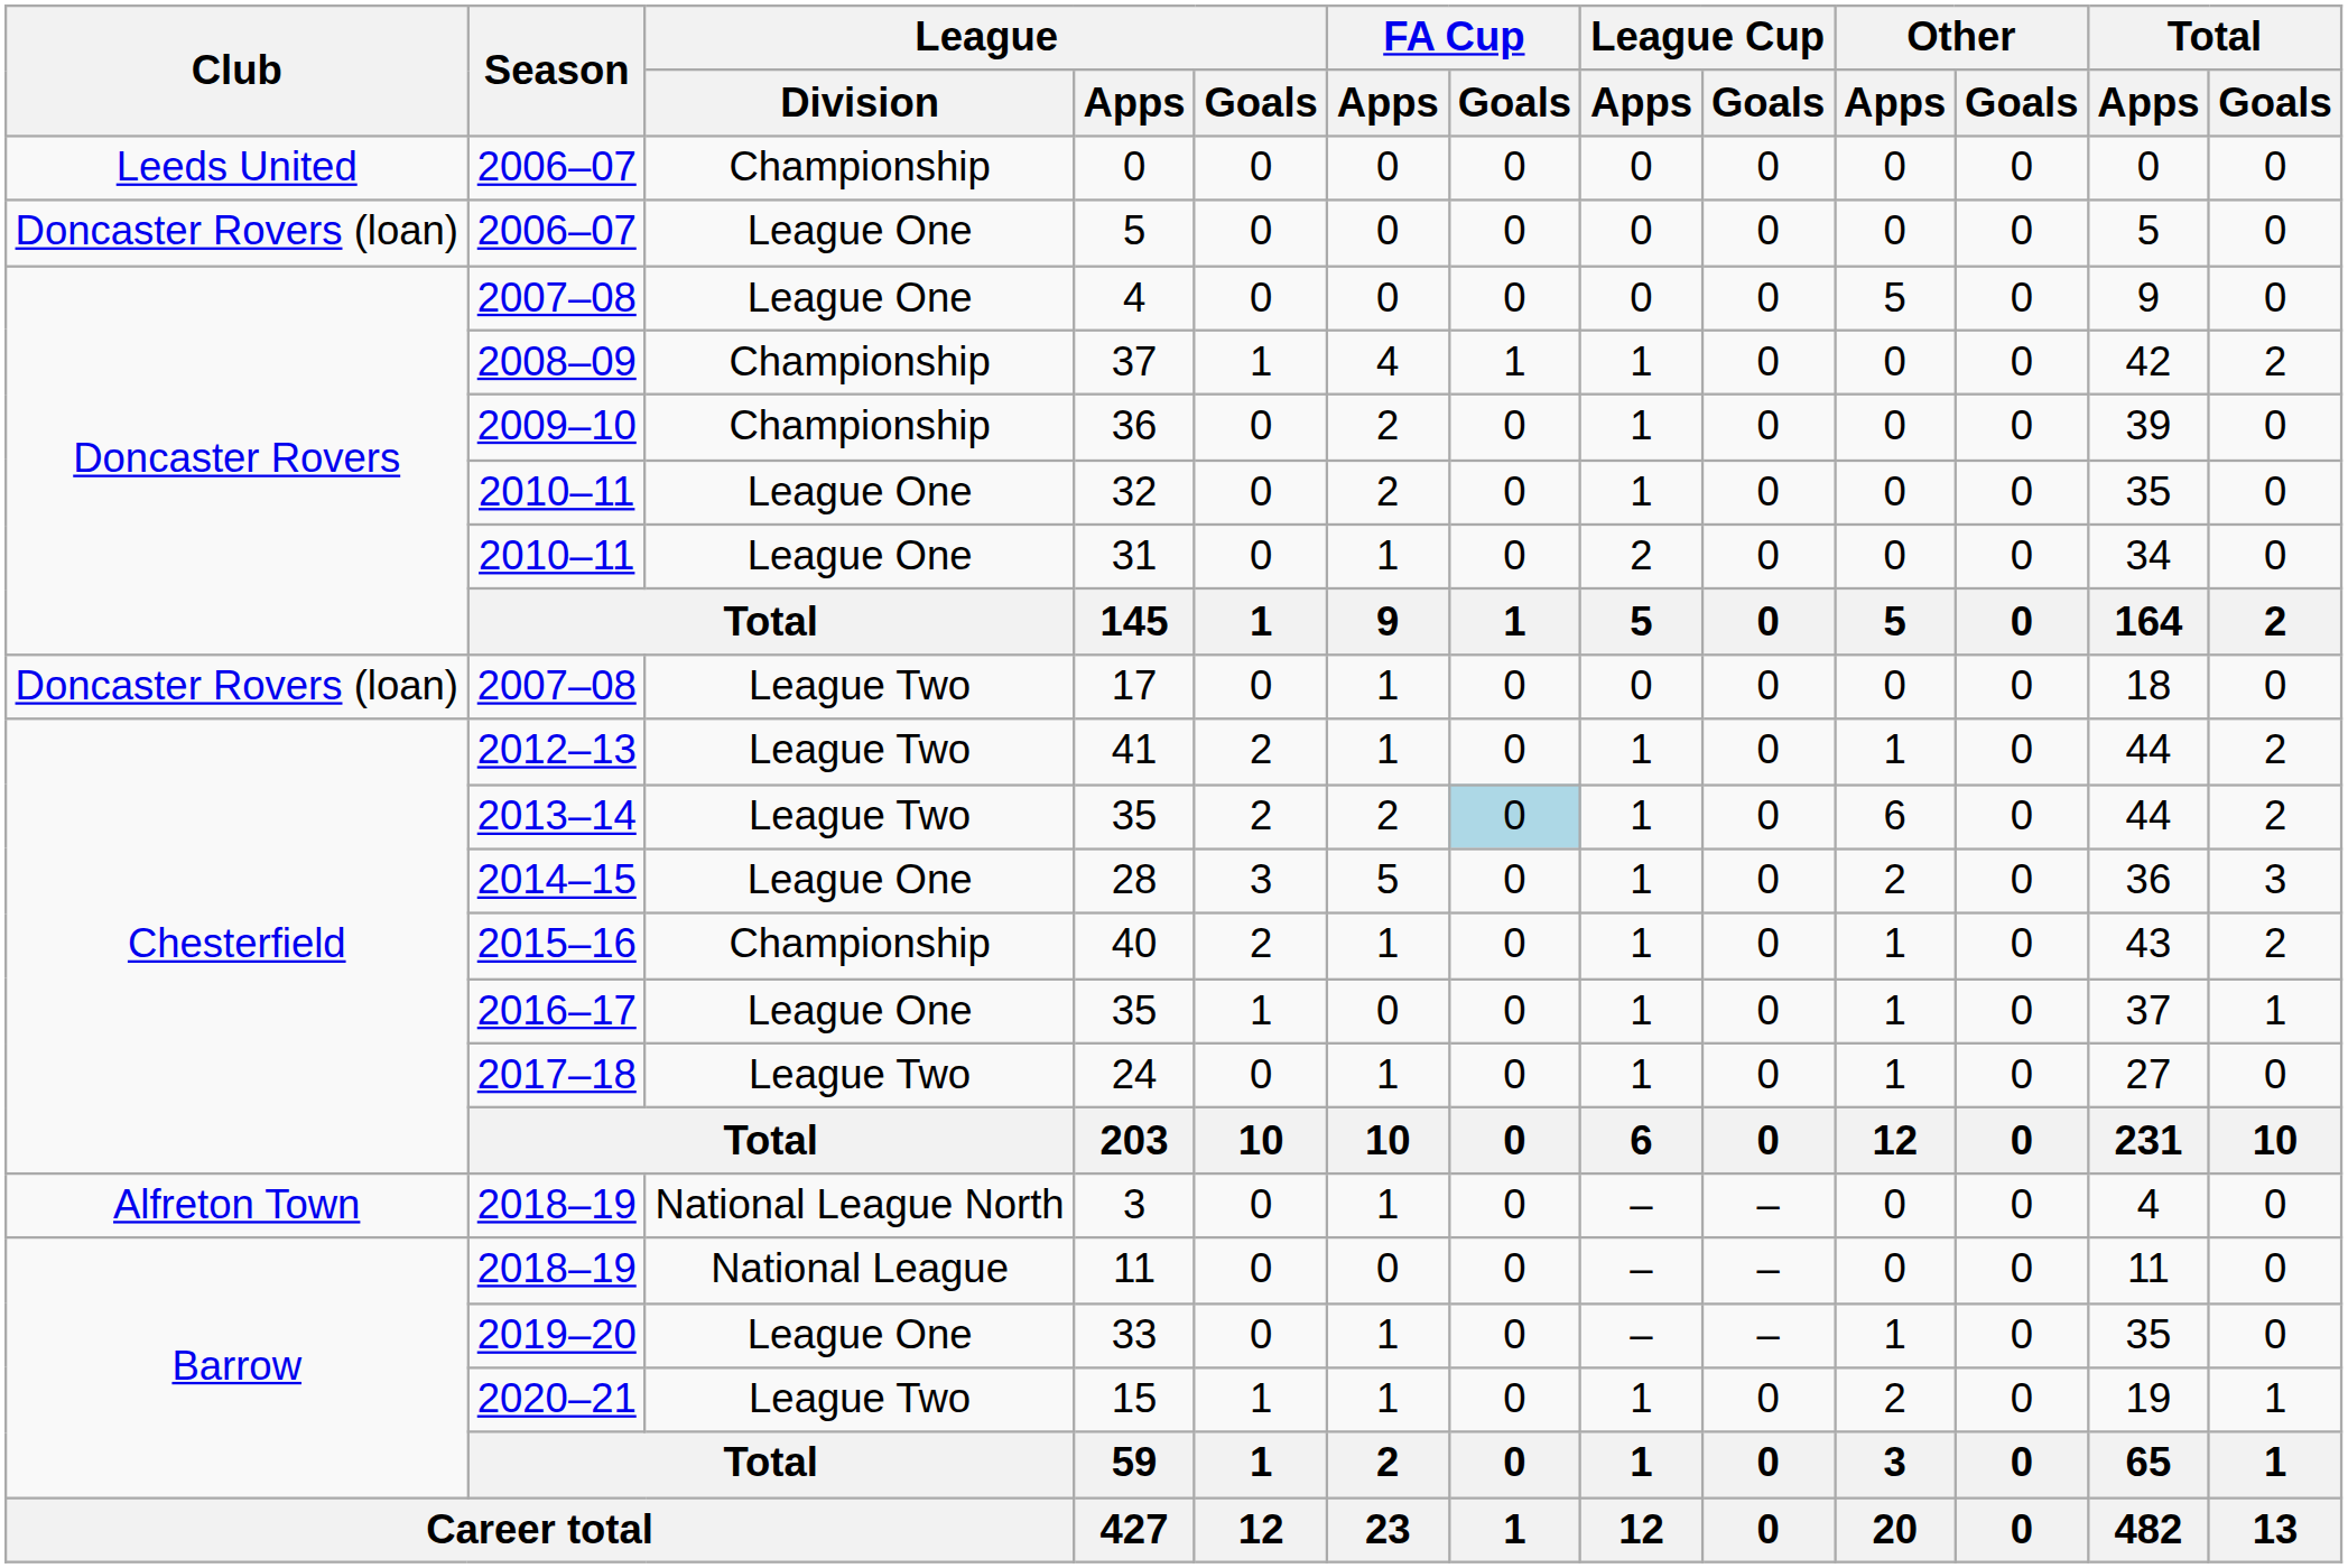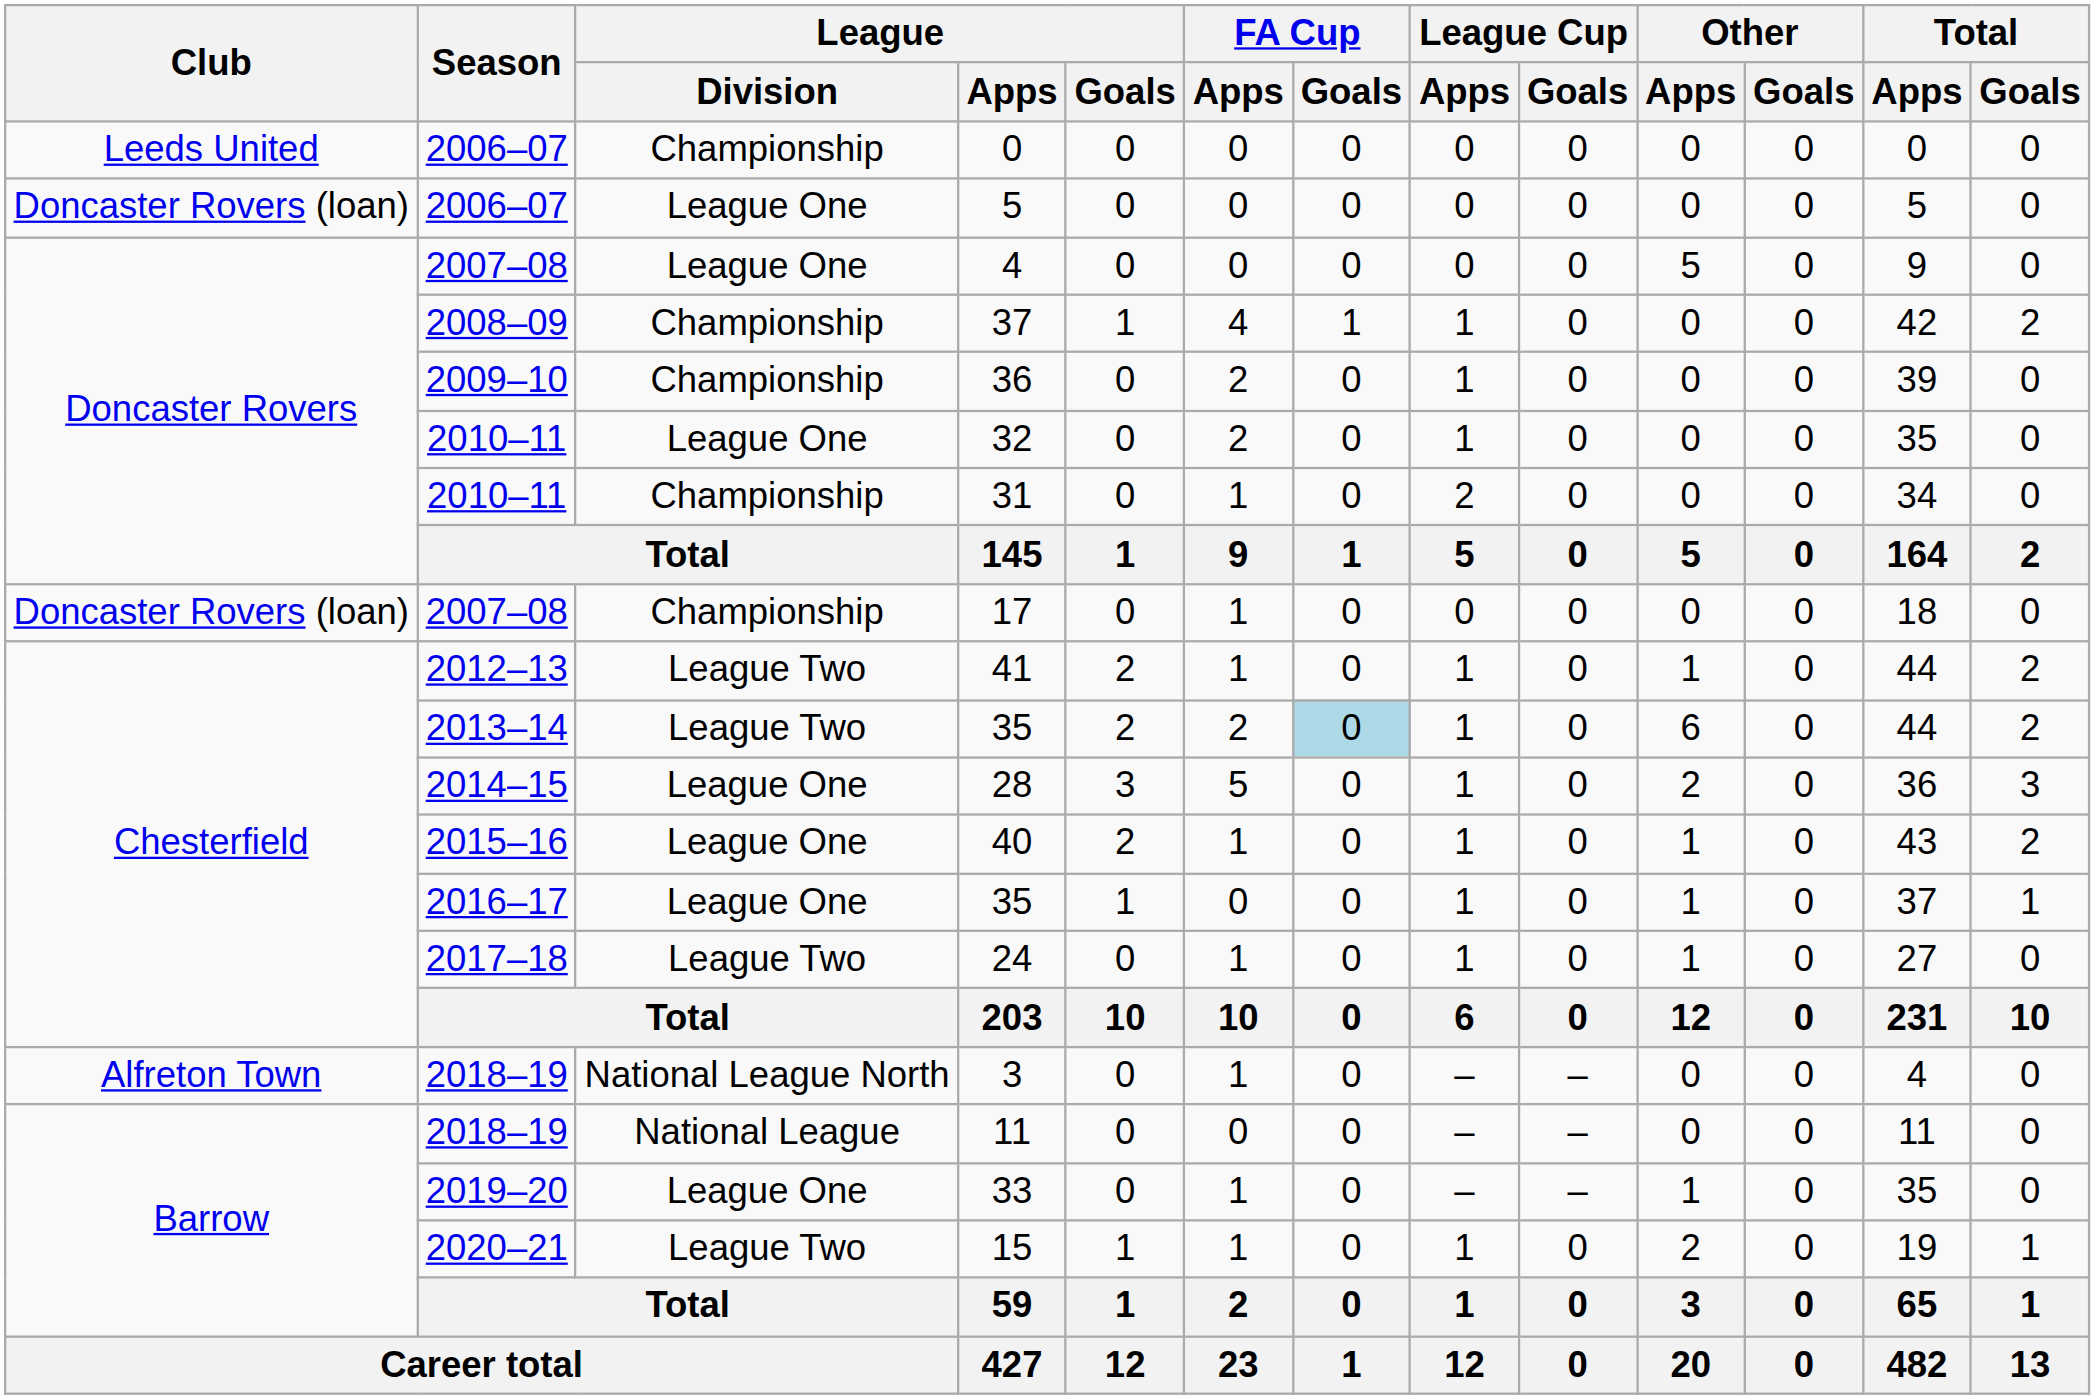31 | League / Division: League One -> Championship
17 | League / Division: League Two -> Championship
40 | League / Division: Championship -> League One
